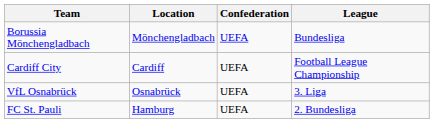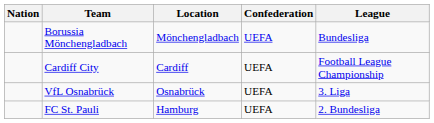+ column: Nation
